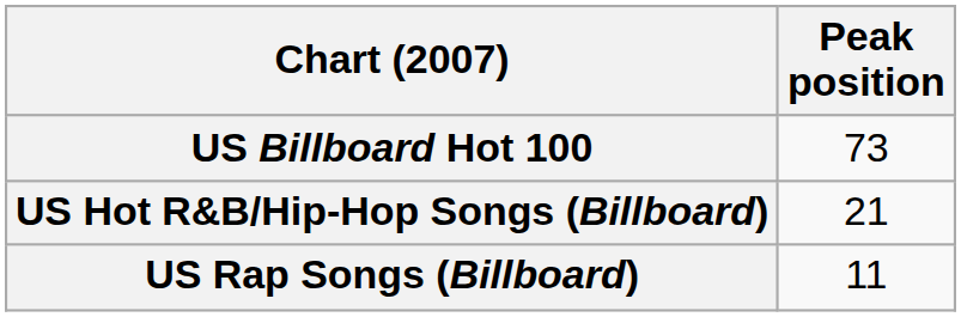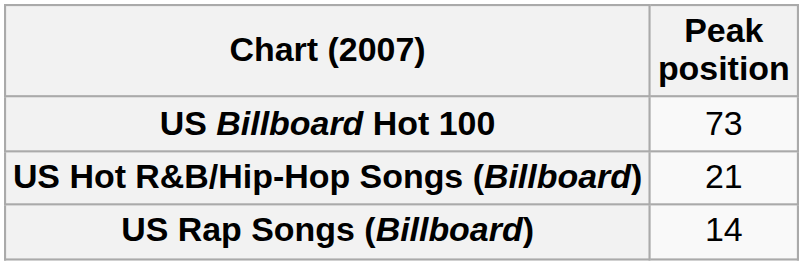US Rap Songs (Billboard) | Peak position: 11 -> 14
